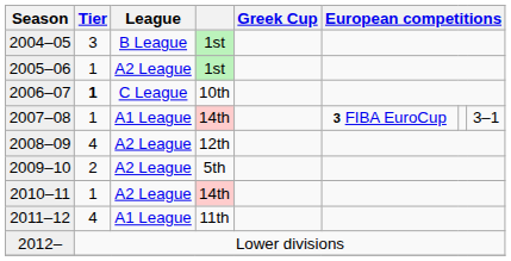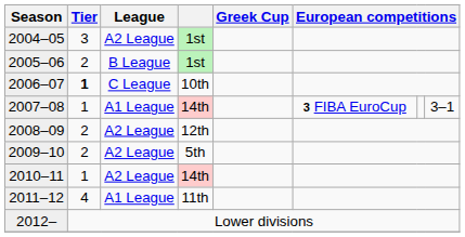2004–05 | League: B League -> A2 League
2005–06 | Tier: 1 -> 2
2005–06 | League: A2 League -> B League
2008–09 | Tier: 4 -> 2
